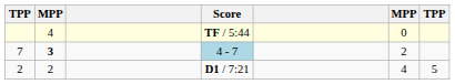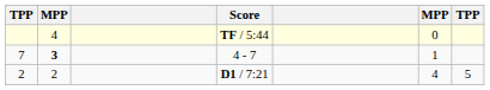7 | Score: lightblue background -> no background
7 | column 6: 2 -> 1
